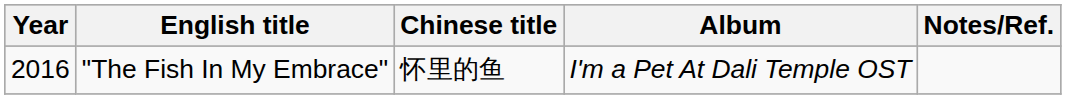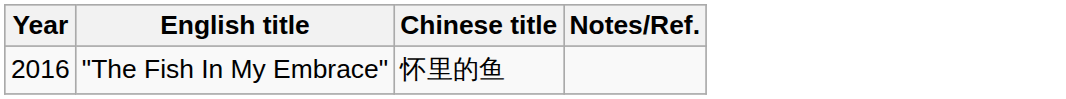- column: Album | I'm a Pet At Dali Temple OST
